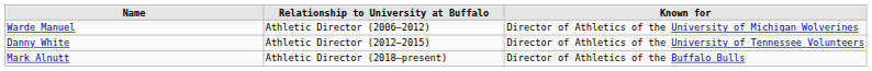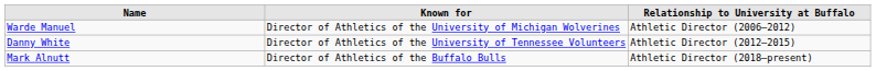columns swapped: Known for <-> Relationship to University at Buffalo
